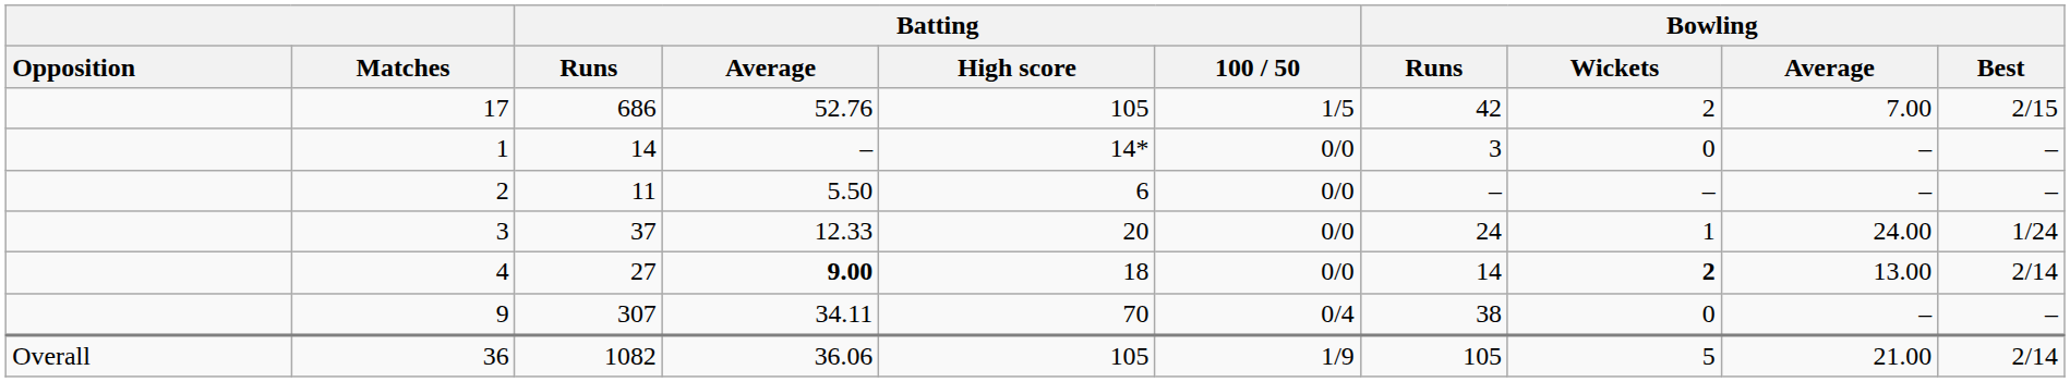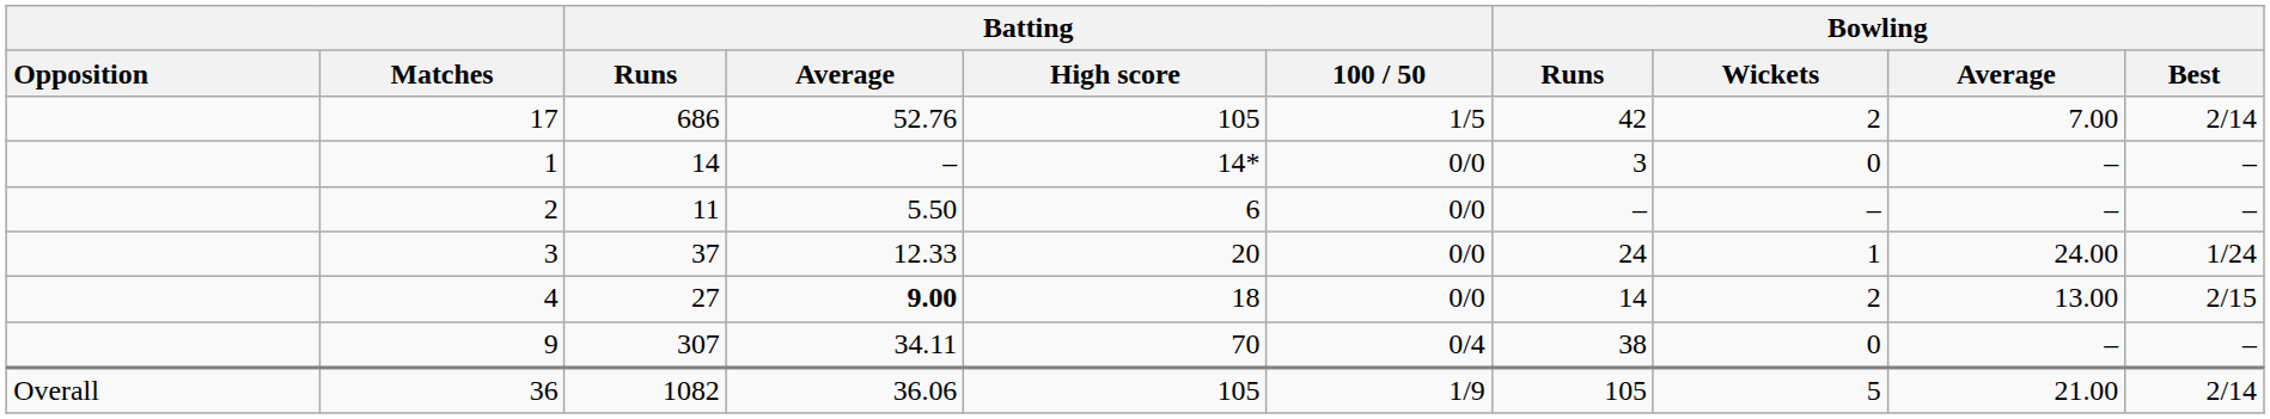17 | Bowling / Best: 2/15 -> 2/14
4 | Bowling / Wickets: bold -> normal
4 | Bowling / Best: 2/14 -> 2/15
